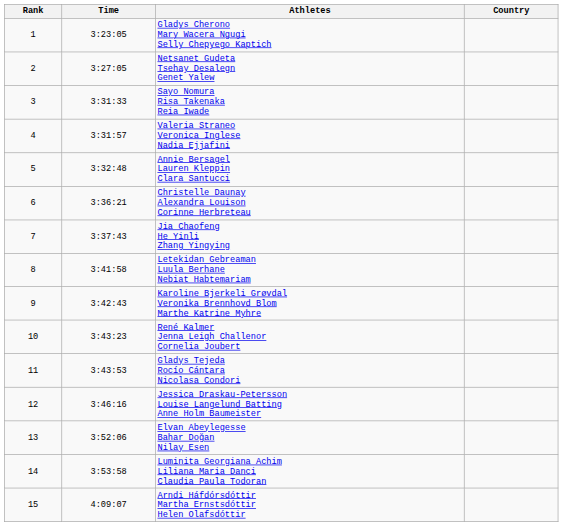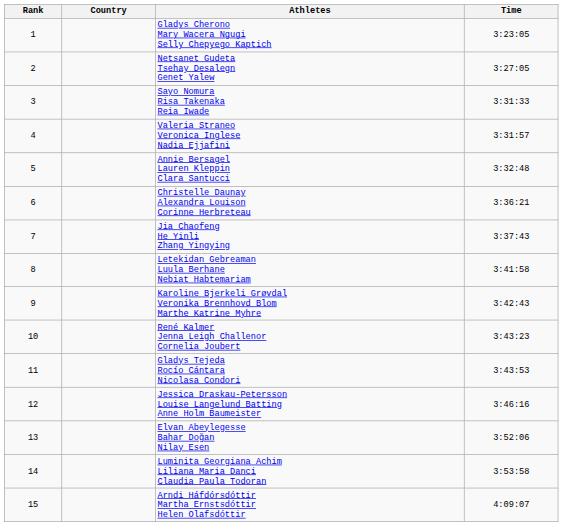columns swapped: Country <-> Time
